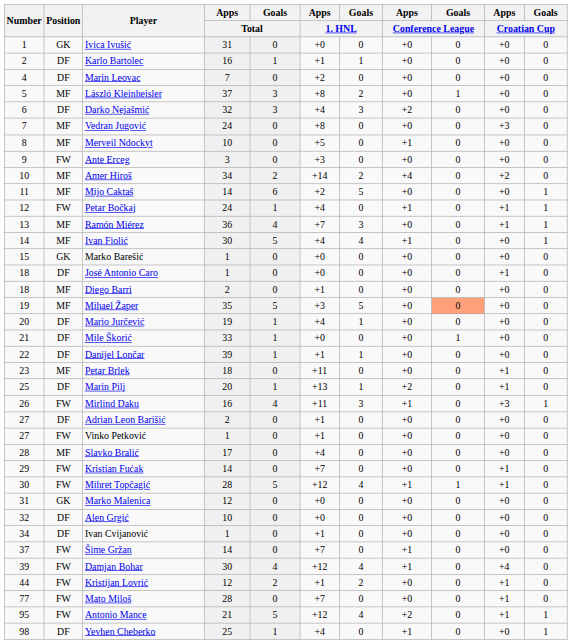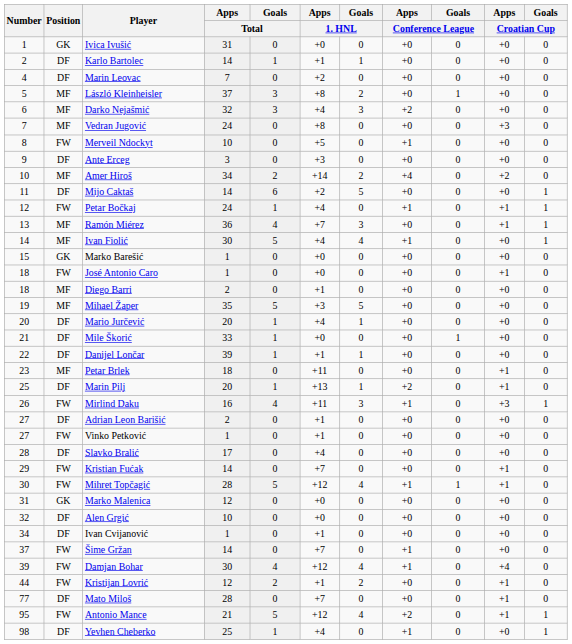Karlo Bartolec | Apps / Total: 16 -> 14
Darko Nejašmić | Position: DF -> MF
Merveil Ndockyt | Position: MF -> FW
Ante Erceg | Position: FW -> DF
Mijo Caktaš | Position: MF -> DF
José Antonio Caro | Position: DF -> FW
Mihael Žaper | Goals / Conference League: lightsalmon background -> no background
Mario Jurčević | Apps / Total: 19 -> 20
Slavko Bralić | Position: MF -> DF
Mato Miloš | Position: FW -> DF
